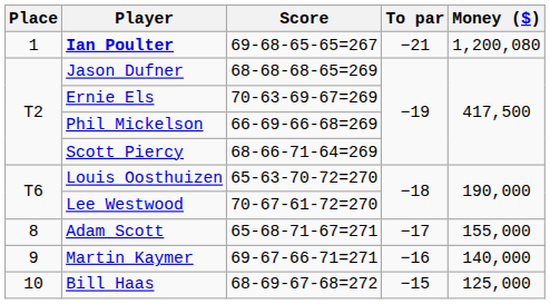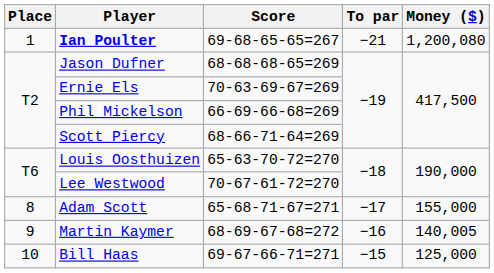Martin Kaymer | Score: 69-67-66-71=271 -> 68-69-67-68=272
Martin Kaymer | Money ($): 140,000 -> 140,005
Bill Haas | Score: 68-69-67-68=272 -> 69-67-66-71=271
